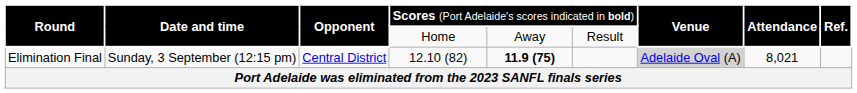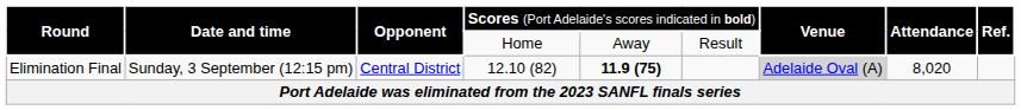Elimination Final | column 8: 8,021 -> 8,020
